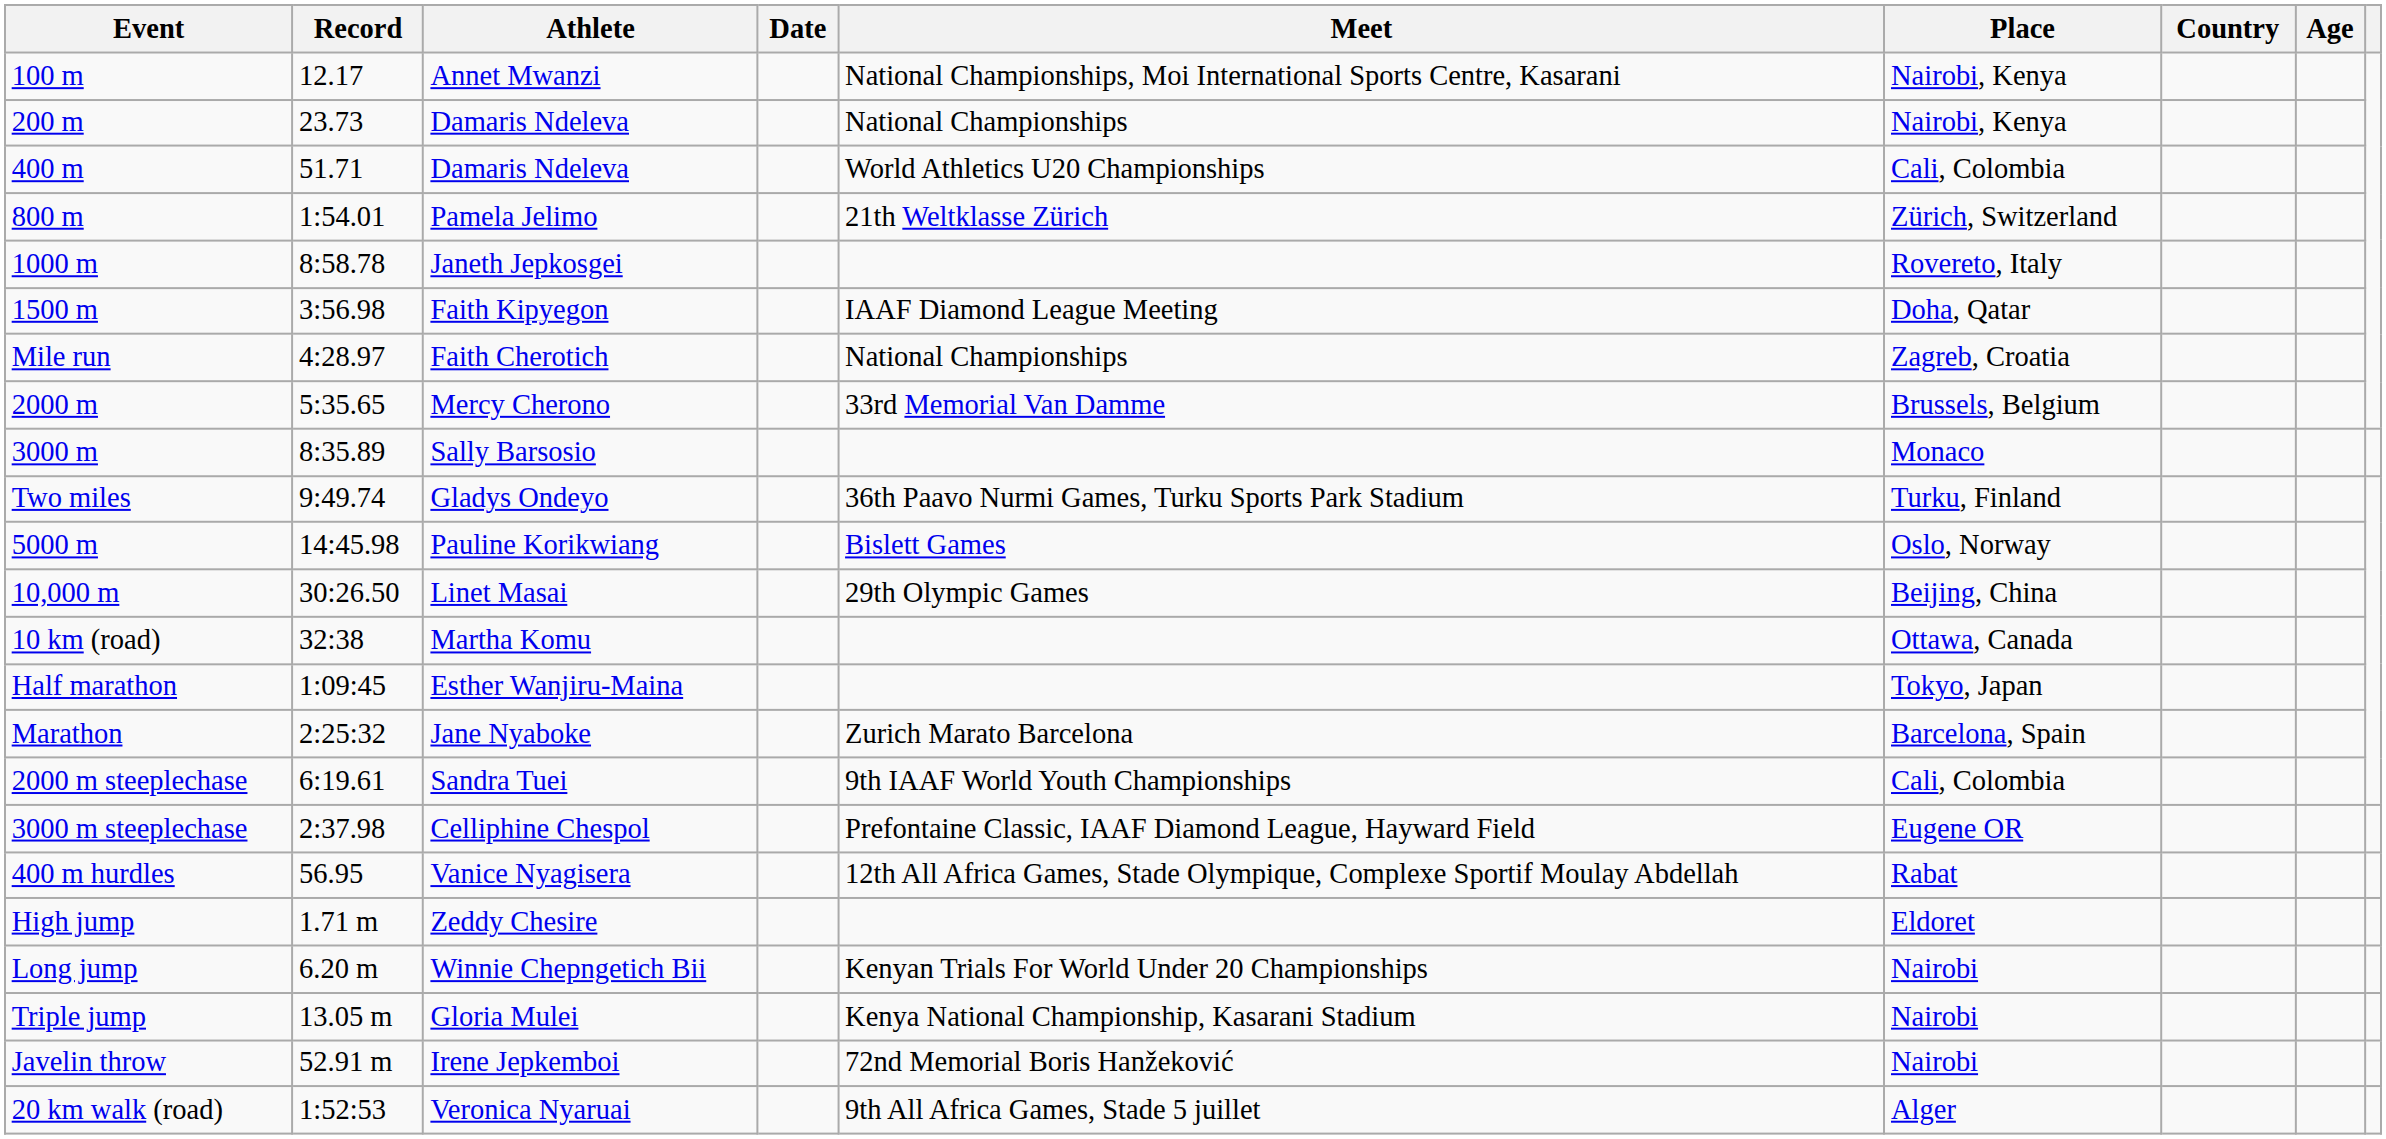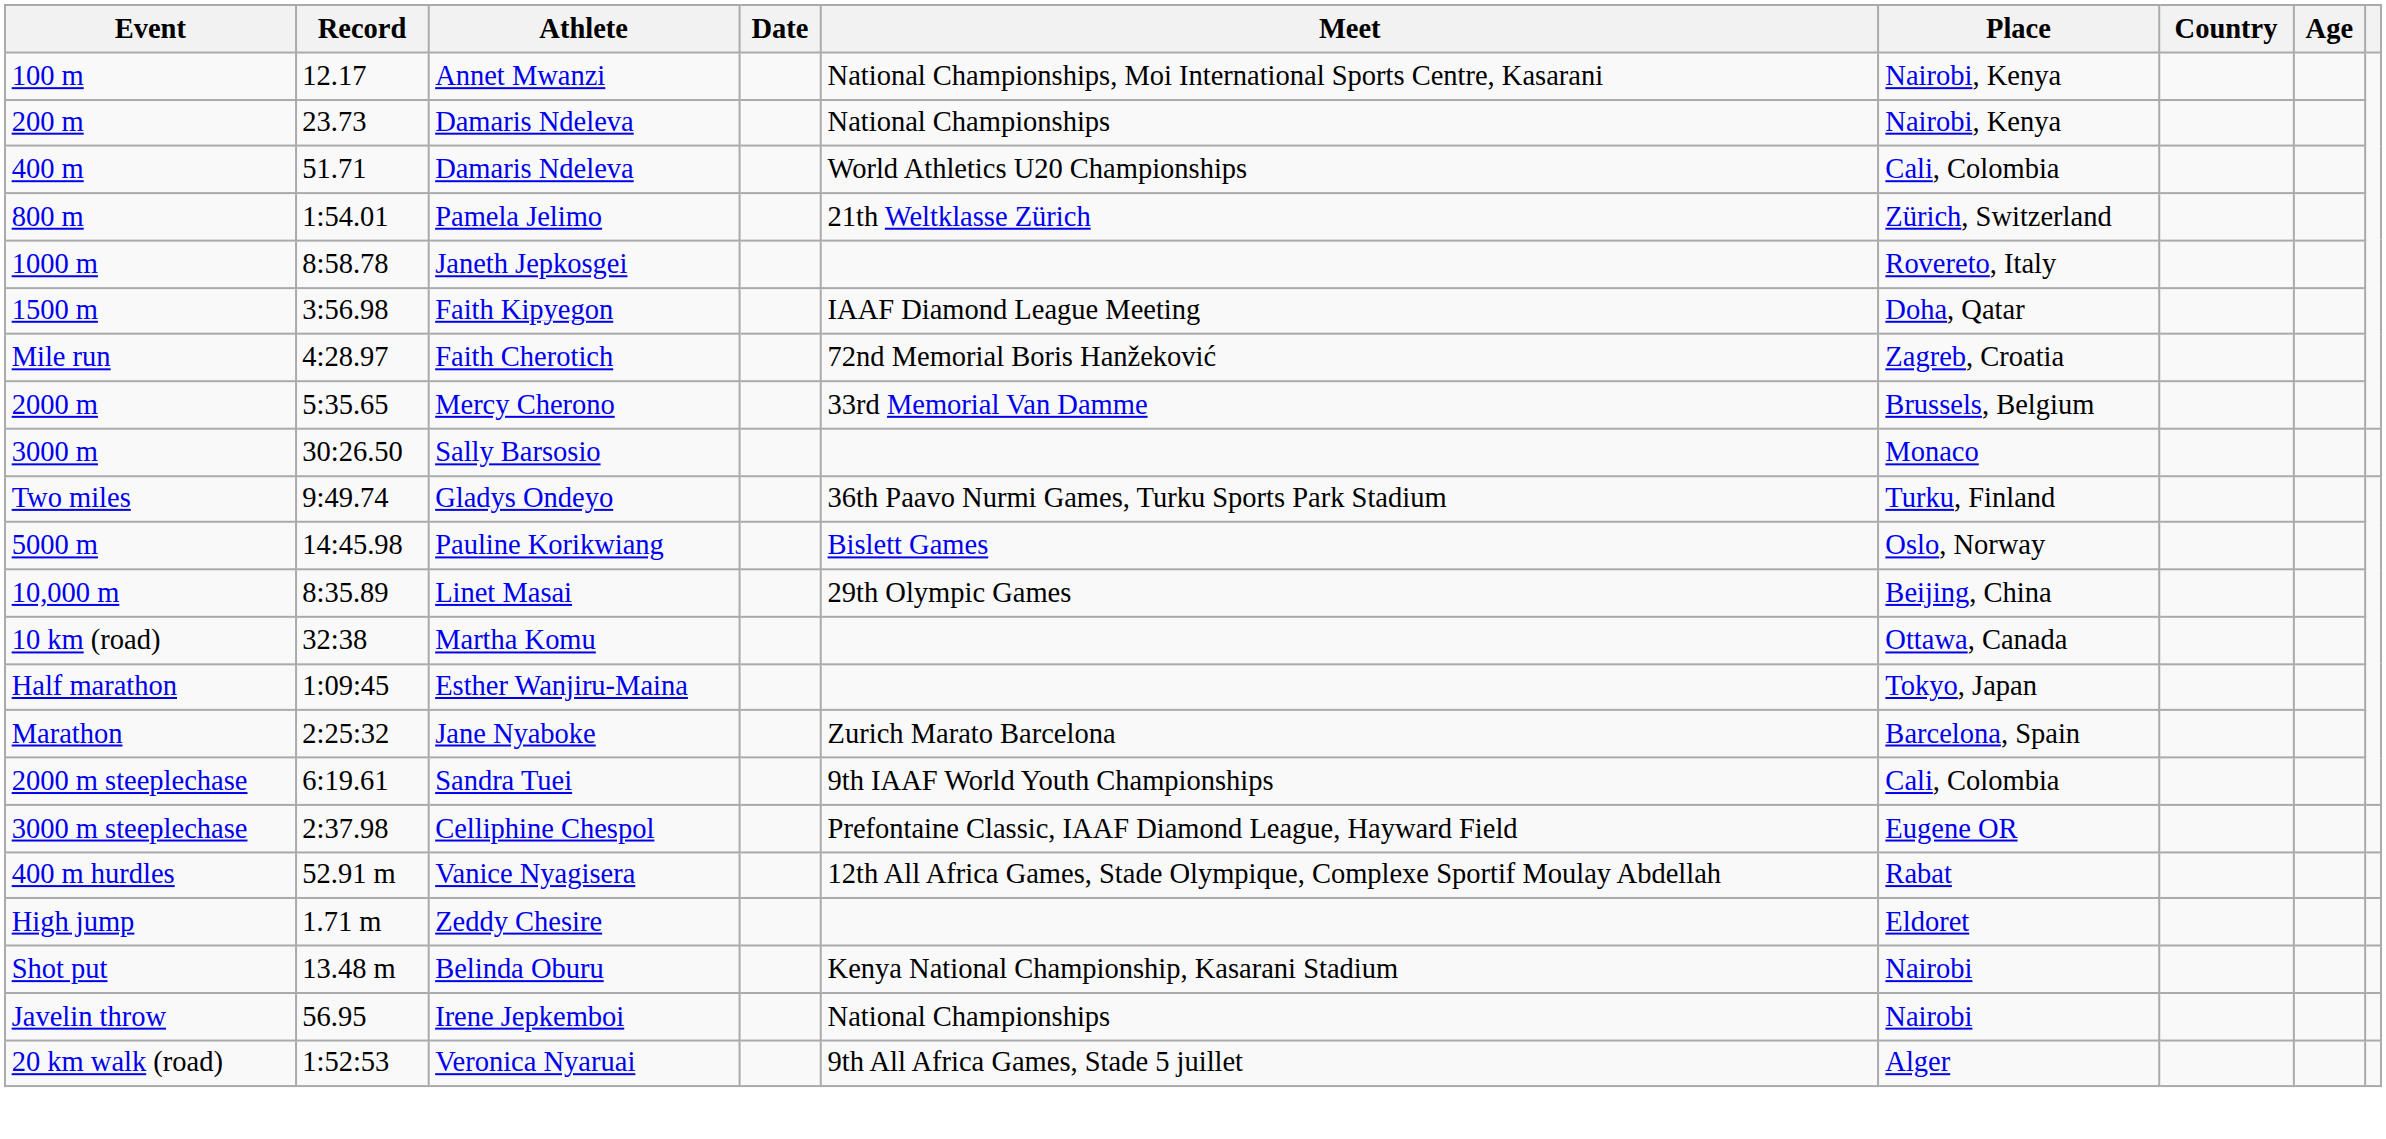Mile run | Meet: National Championships -> 72nd Memorial Boris Hanžeković
3000 m | Record: 8:35.89 -> 30:26.50
10,000 m | Record: 30:26.50 -> 8:35.89
400 m hurdles | Record: 56.95 -> 52.91 m
- row: Long jump | 6.20 m | Winnie Chepngetich Bii | Kenyan Trials For World Under 20 Championships | Nairobi
- row: Triple jump | 13.05 m | Gloria Mulei | Kenya National Championship, Kasarani Stadium | Nairobi
+ row: Shot put | 13.48 m | Belinda Oburu | Kenya National Championship, Kasarani Stadium | Nairobi
Javelin throw | Record: 52.91 m -> 56.95
Javelin throw | Meet: 72nd Memorial Boris Hanžeković -> National Championships
